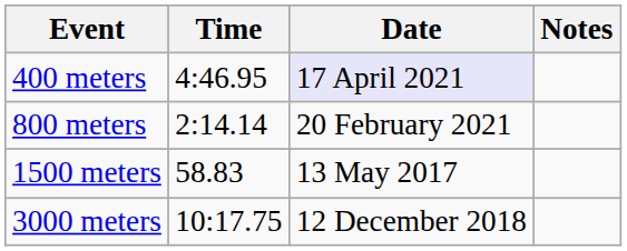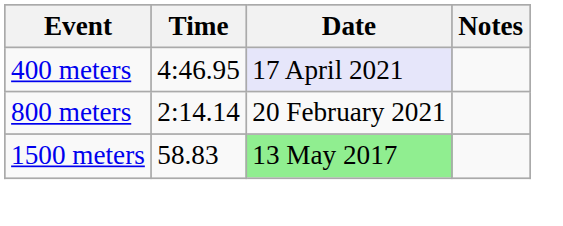1500 meters | Date: no background -> lightgreen background
- row: 3000 meters | 10:17.75 | 12 December 2018
